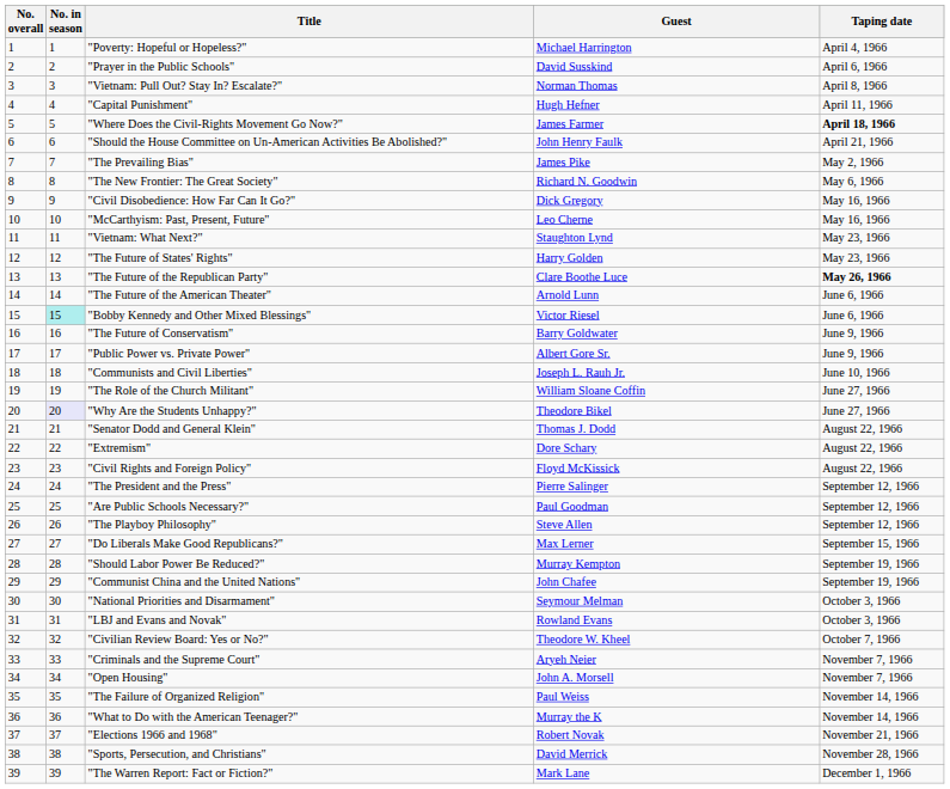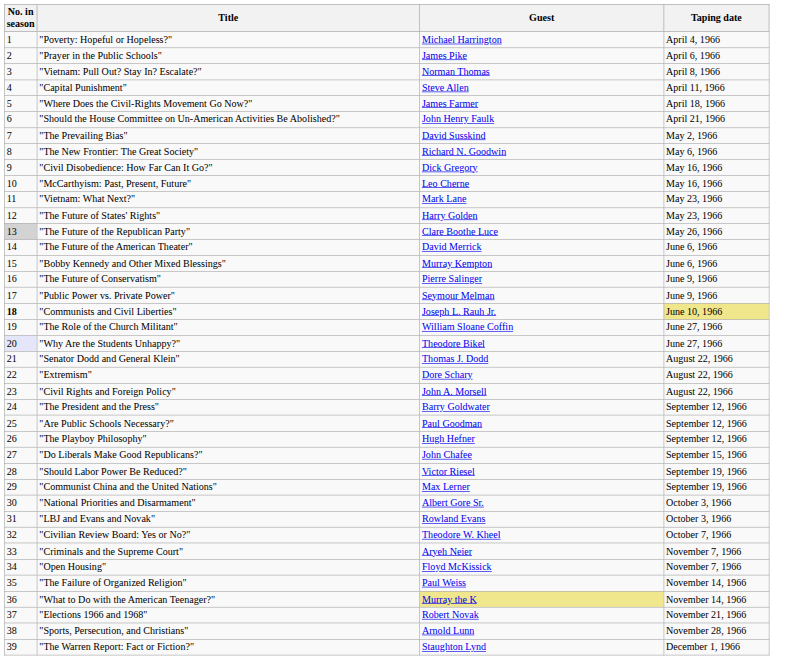- column: No. overall | 1 | 2 | 3 | 4 | 5 | 6 | 7 | 8 | 9 | 10 | 11 | 12 | 13 | 14 | 15 | 16 | 17 | 18 | 19 | 20 | 21 | 22 | 23 | 24 | 25 | 26 | 27 | 28 | 29 | 30 | 31 | 32 | 33 | 34 | 35 | 36 | 37 | 38 | 39
"Prayer in the Public Schools" | Guest: David Susskind -> James Pike
"Capital Punishment" | Guest: Hugh Hefner -> Steve Allen
"Where Does the Civil-Rights Movement Go Now?" | Taping date: bold -> normal
"The Prevailing Bias" | Guest: James Pike -> David Susskind
"Vietnam: What Next?" | Guest: Staughton Lynd -> Mark Lane
"The Future of the Republican Party" | No. in season: no background -> lightgrey background
"The Future of the Republican Party" | Taping date: bold -> normal
"The Future of the American Theater" | Guest: Arnold Lunn -> David Merrick
"Bobby Kennedy and Other Mixed Blessings" | No. in season: paleturquoise background -> no background
"Bobby Kennedy and Other Mixed Blessings" | Guest: Victor Riesel -> Murray Kempton
"The Future of Conservatism" | Guest: Barry Goldwater -> Pierre Salinger
"Public Power vs. Private Power" | Guest: Albert Gore Sr. -> Seymour Melman
"Communists and Civil Liberties" | No. in season: normal -> bold
"Communists and Civil Liberties" | Taping date: no background -> khaki background
"Civil Rights and Foreign Policy" | Guest: Floyd McKissick -> John A. Morsell
"The President and the Press" | Guest: Pierre Salinger -> Barry Goldwater
"The Playboy Philosophy" | Guest: Steve Allen -> Hugh Hefner
"Do Liberals Make Good Republicans?" | Guest: Max Lerner -> John Chafee
"Should Labor Power Be Reduced?" | Guest: Murray Kempton -> Victor Riesel
"Communist China and the United Nations" | Guest: John Chafee -> Max Lerner
"National Priorities and Disarmament" | Guest: Seymour Melman -> Albert Gore Sr.
"Open Housing" | Guest: John A. Morsell -> Floyd McKissick
"What to Do with the American Teenager?" | Guest: no background -> khaki background
"Sports, Persecution, and Christians" | Guest: David Merrick -> Arnold Lunn
"The Warren Report: Fact or Fiction?" | Guest: Mark Lane -> Staughton Lynd
